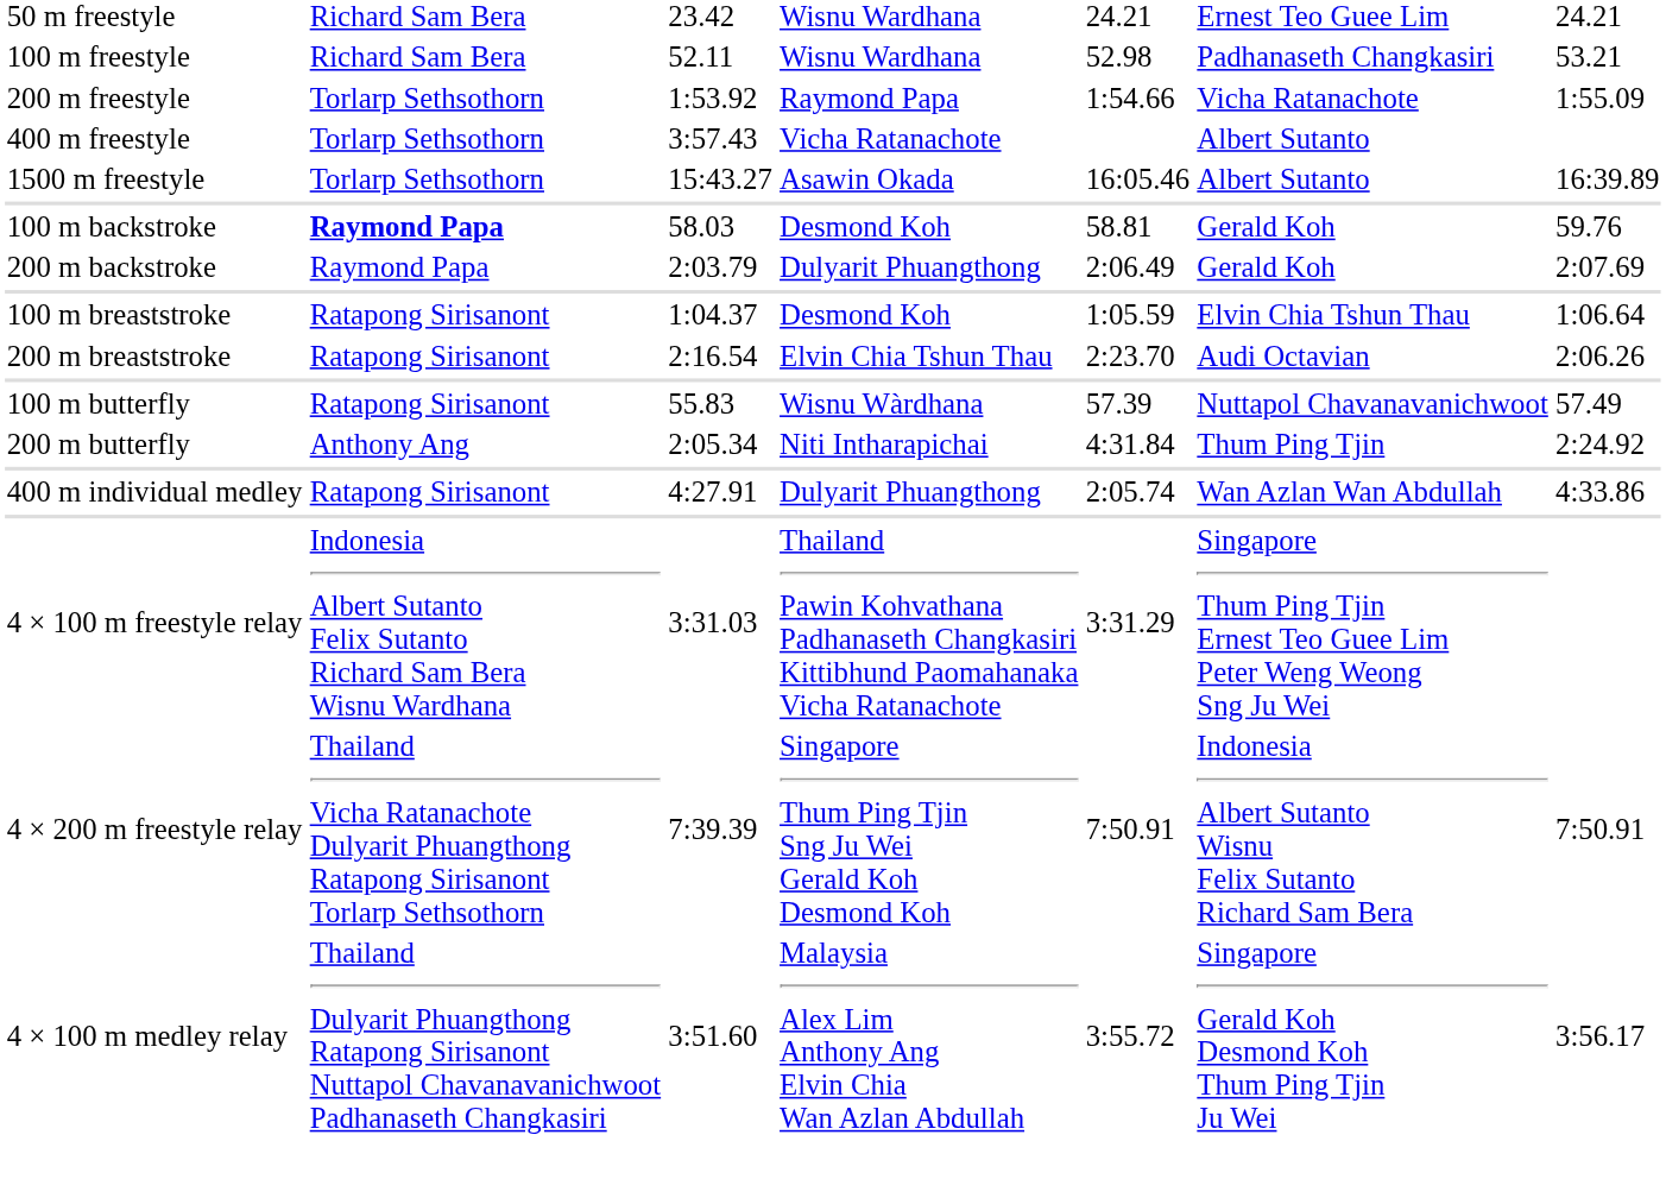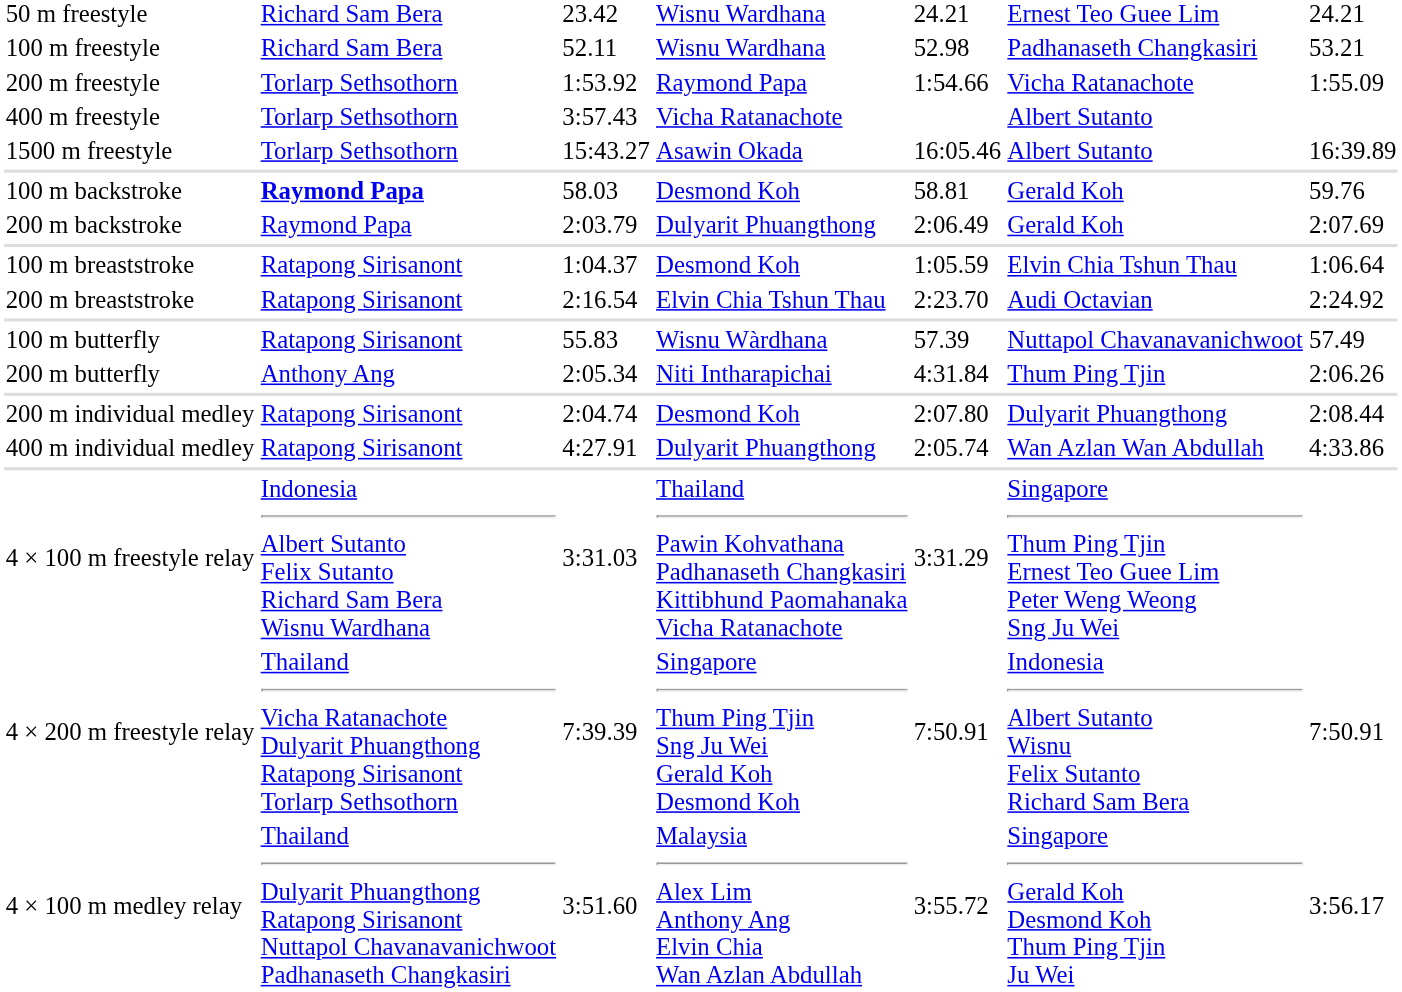200 m breaststroke | column 7: 2:06.26 -> 2:24.92
200 m butterfly | column 7: 2:24.92 -> 2:06.26
+ row: 200 m individual medley | Ratapong Sirisanont | 2:04.74 | Desmond Koh | 2:07.80 | Dulyarit Phuangthong | 2:08.44
